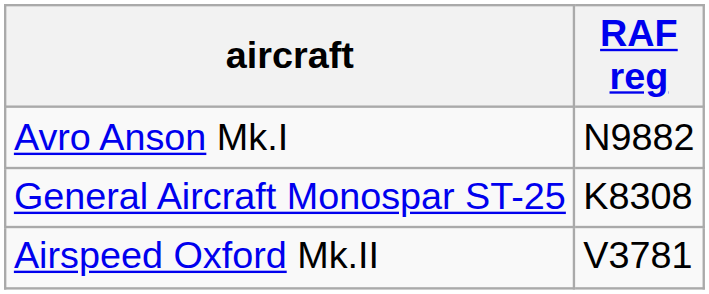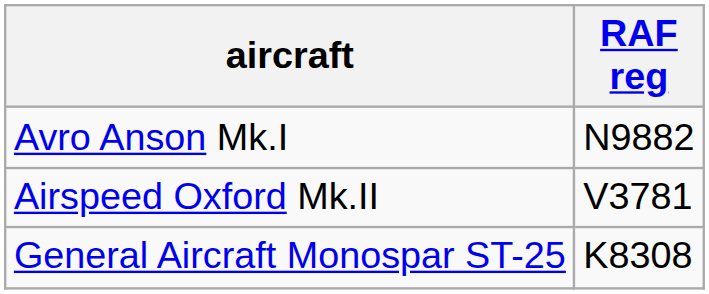rows swapped: Airspeed Oxford Mk.II <-> General Aircraft Monospar ST-25
